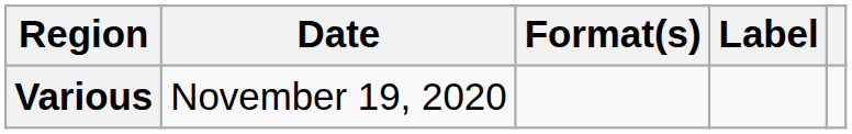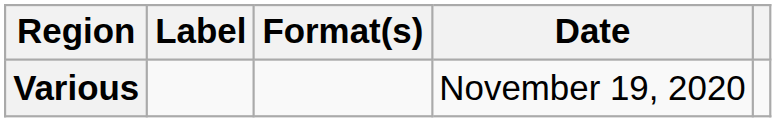columns swapped: Date <-> Label
